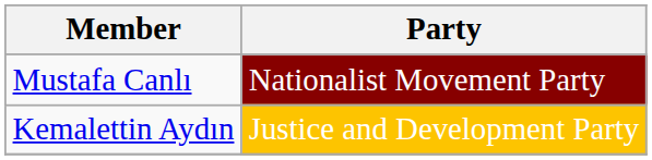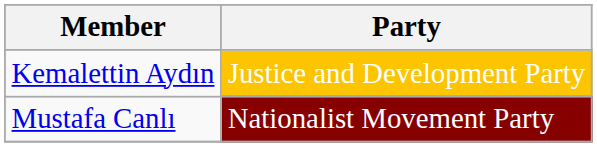rows swapped: Kemalettin Aydın <-> Mustafa Canlı
